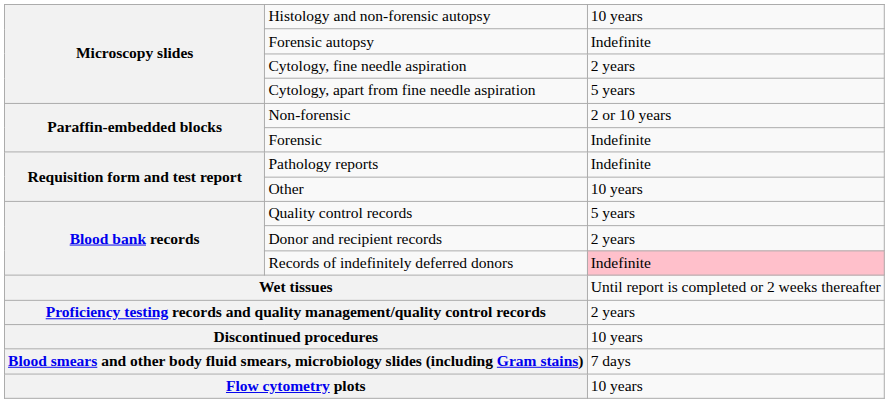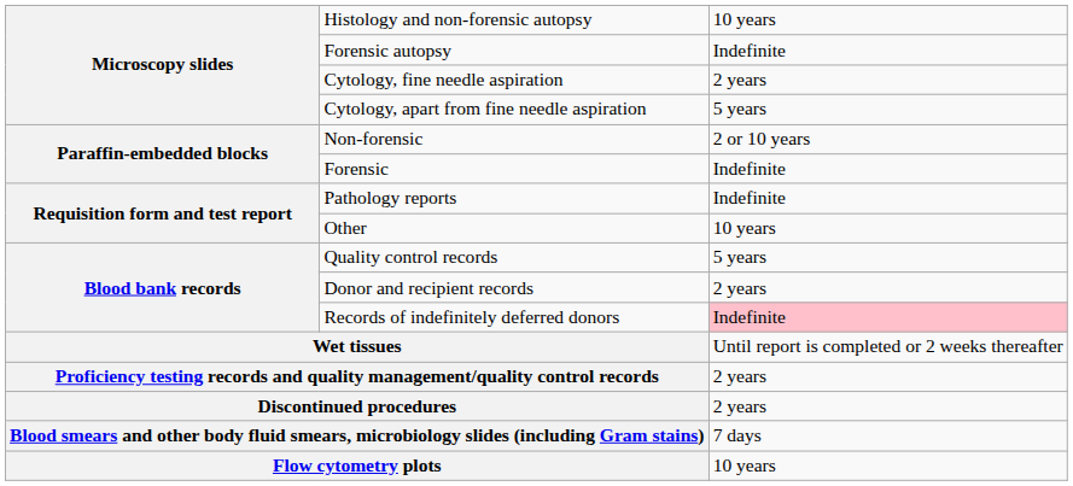Discontinued procedures | column 3: 10 years -> 2 years
